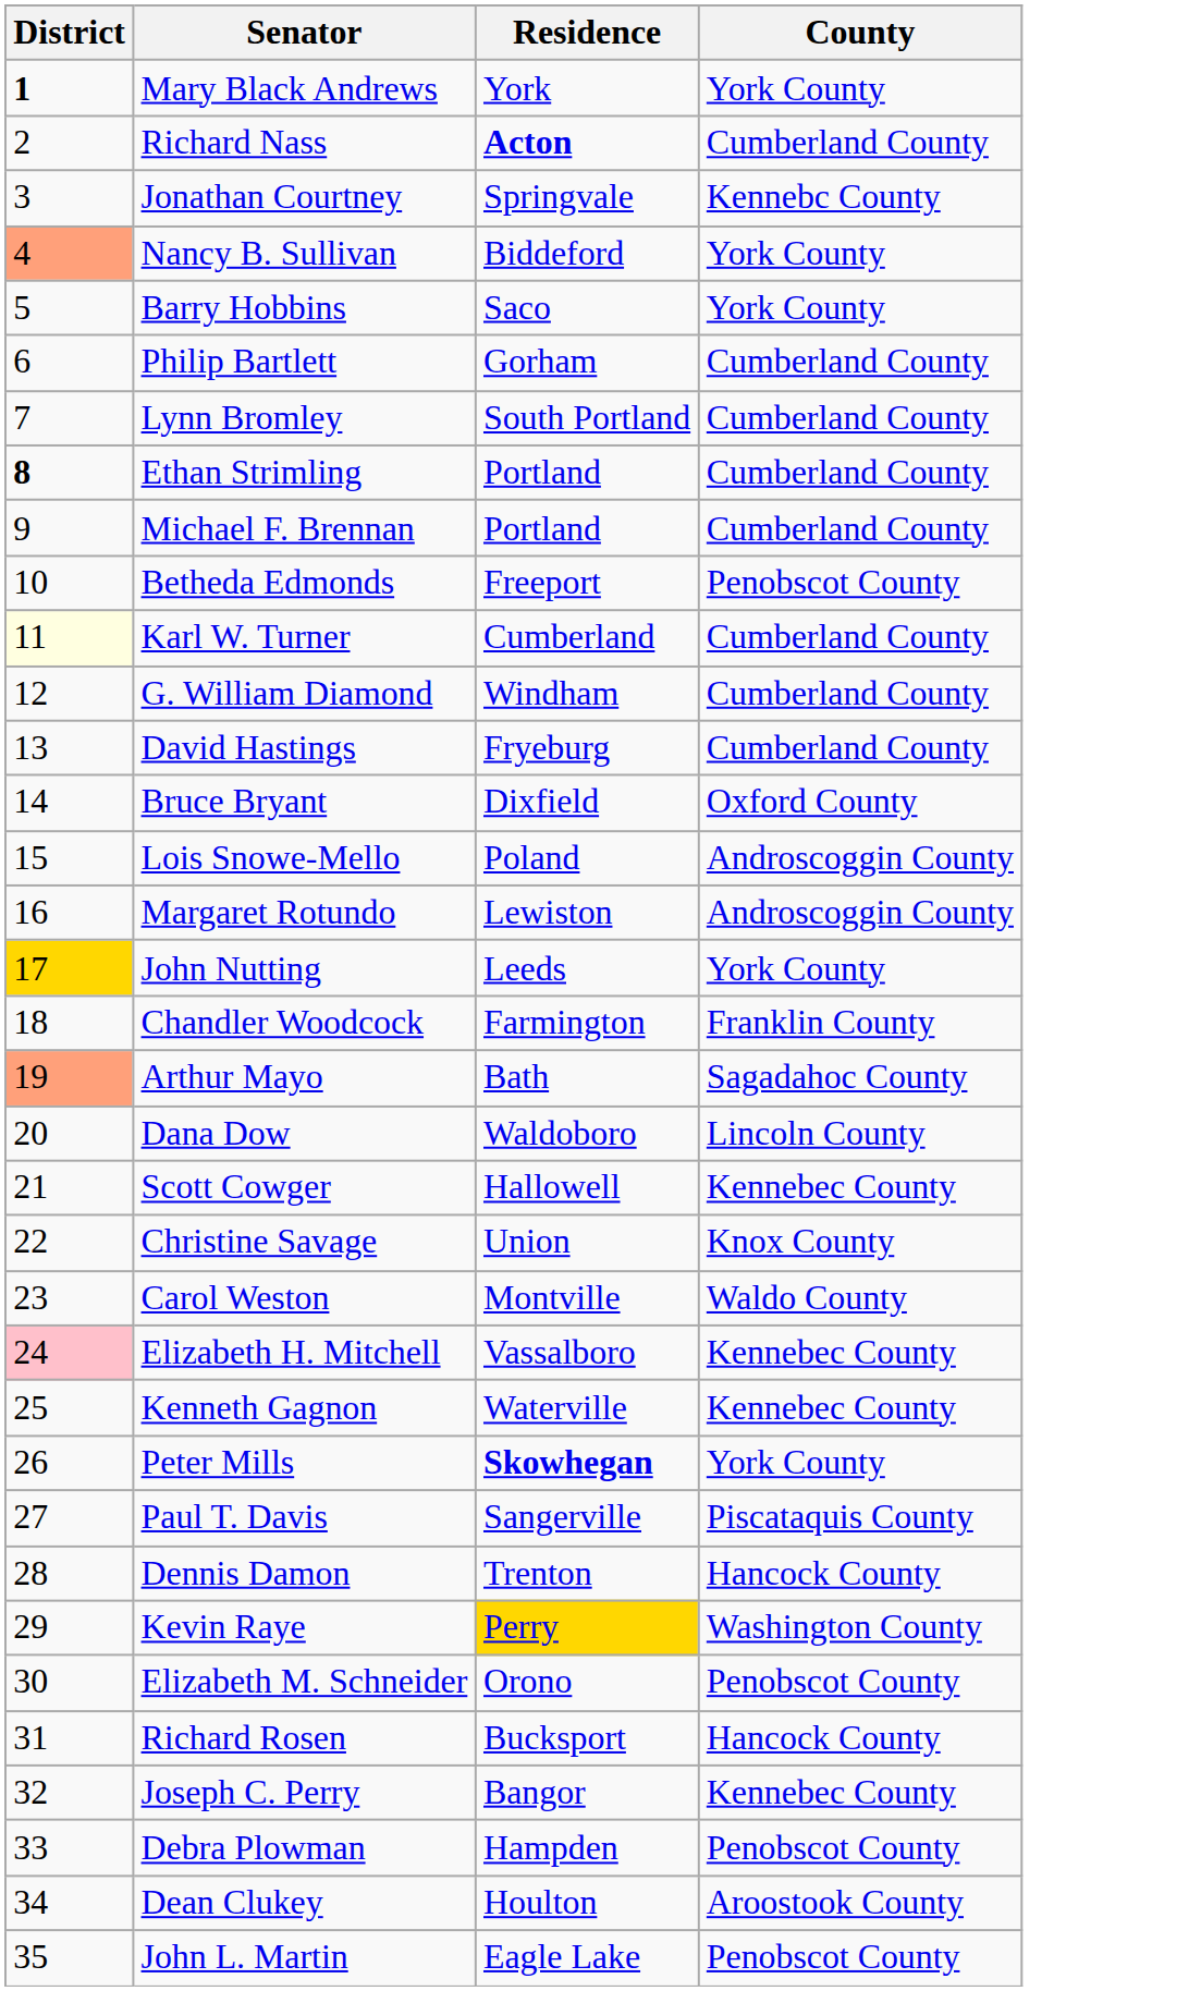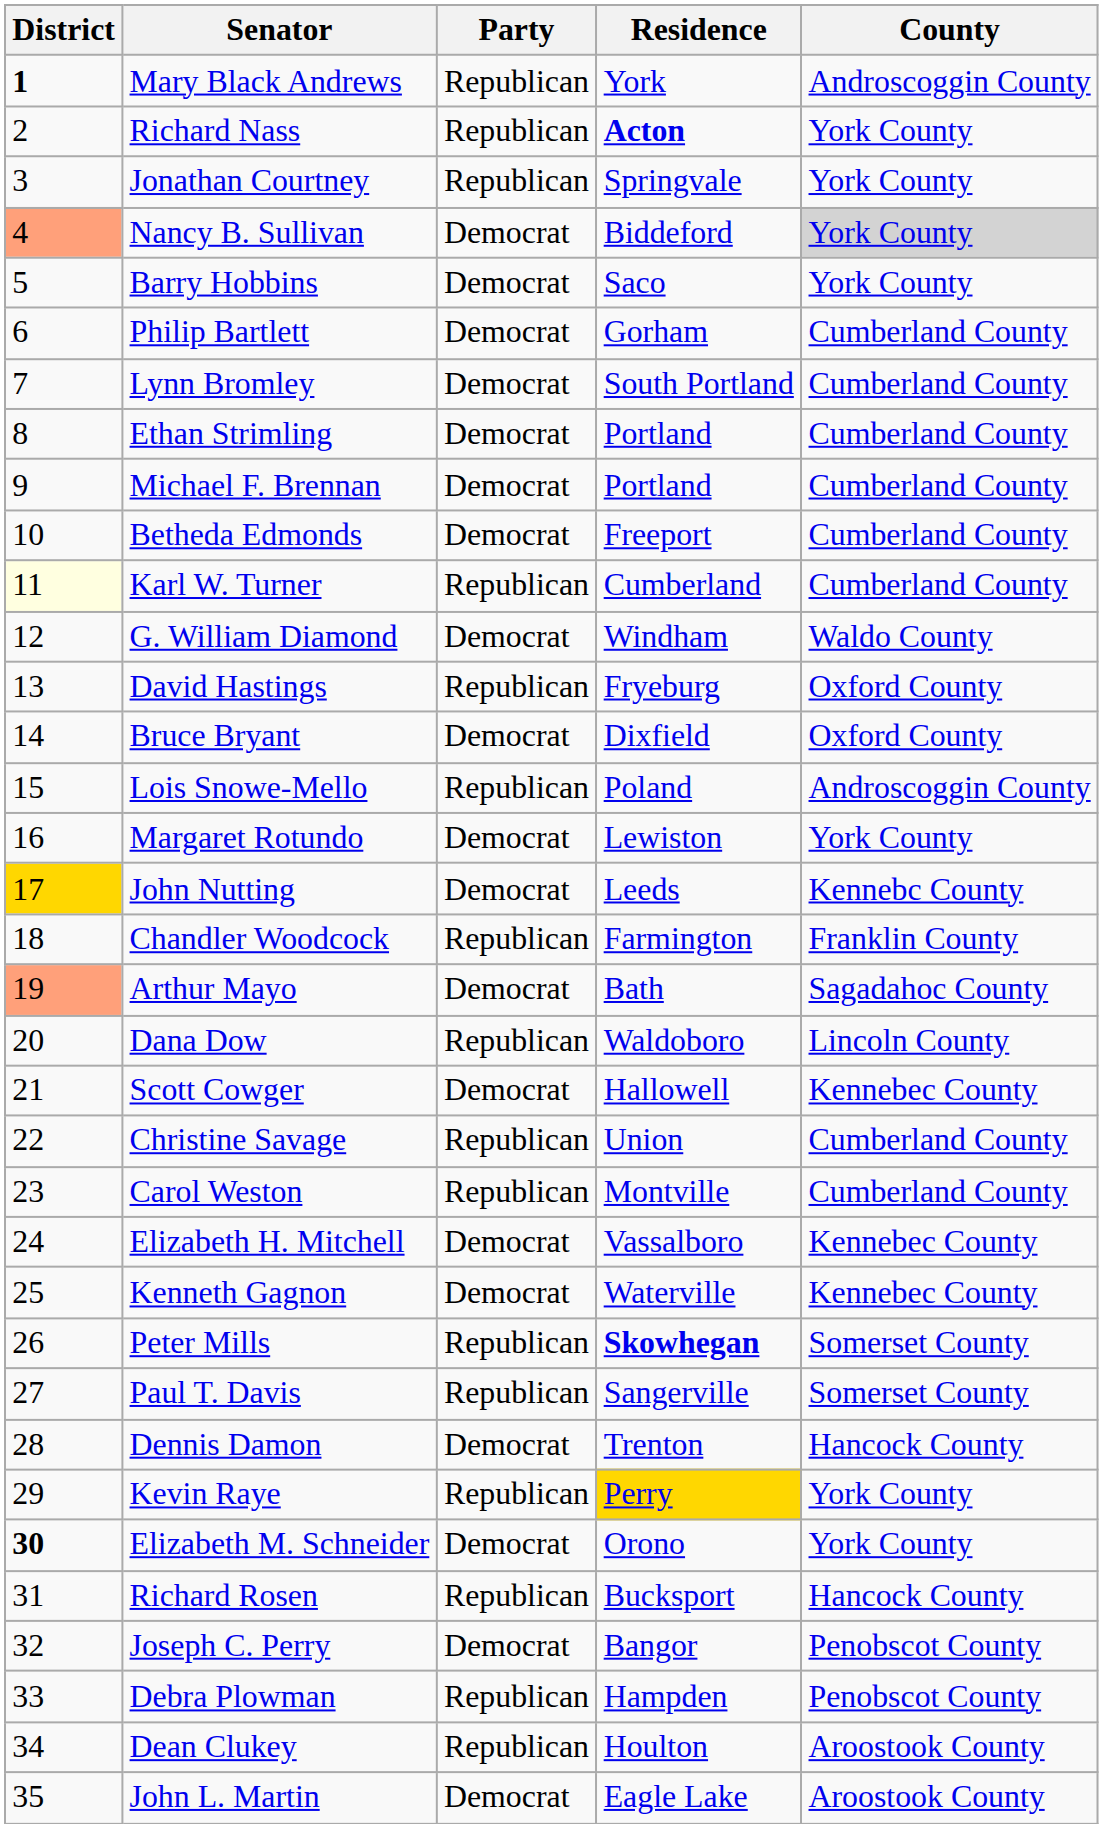+ column: Party | Republican | Republican | Republican | Democrat | Democrat | Democrat | Democrat | Democrat | Democrat | Democrat | Republican | Democrat | Republican | Democrat | Republican | Democrat | Democrat | Republican | Democrat | Republican | Democrat | Republican | Republican | Democrat | Democrat | Republican | Republican | Democrat | Republican | Democrat | Republican | Democrat | Republican | Republican | Democrat
Mary Black Andrews | County: York County -> Androscoggin County
Richard Nass | County: Cumberland County -> York County
Jonathan Courtney | County: Kennebc County -> York County
Nancy B. Sullivan | County: no background -> lightgrey background
Ethan Strimling | District: bold -> normal
Betheda Edmonds | County: Penobscot County -> Cumberland County
G. William Diamond | County: Cumberland County -> Waldo County
David Hastings | County: Cumberland County -> Oxford County
Margaret Rotundo | County: Androscoggin County -> York County
John Nutting | County: York County -> Kennebc County
Christine Savage | County: Knox County -> Cumberland County
Carol Weston | County: Waldo County -> Cumberland County
Elizabeth H. Mitchell | District: pink background -> no background
Peter Mills | County: York County -> Somerset County
Paul T. Davis | County: Piscataquis County -> Somerset County
Kevin Raye | County: Washington County -> York County
Elizabeth M. Schneider | District: normal -> bold
Elizabeth M. Schneider | County: Penobscot County -> York County
Joseph C. Perry | County: Kennebec County -> Penobscot County
John L. Martin | County: Penobscot County -> Aroostook County
